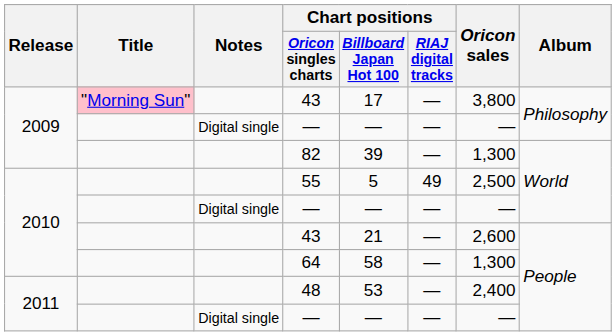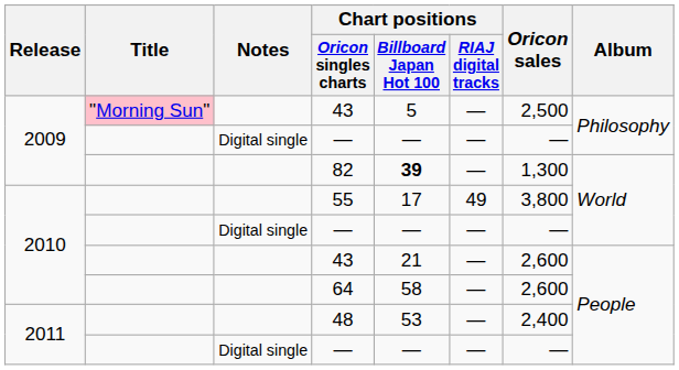2009 / 43 | Chart positions / Billboard Japan Hot 100: 17 -> 5
2009 / 43 | Oricon sales: 3,800 -> 2,500
82 | Chart positions / Billboard Japan Hot 100: normal -> bold
55 | Chart positions / Billboard Japan Hot 100: 5 -> 17
55 | Oricon sales: 2,500 -> 3,800
64 | Oricon sales: 1,300 -> 2,600
